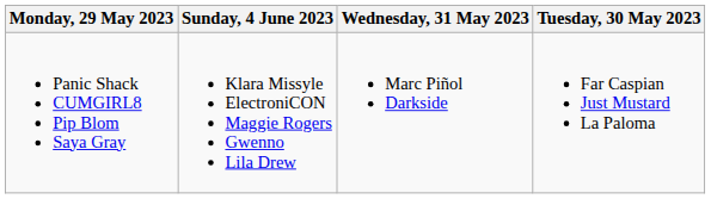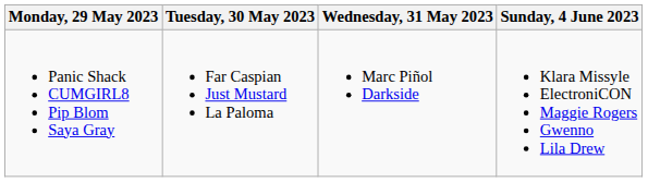columns swapped: Tuesday, 30 May 2023 <-> Sunday, 4 June 2023
